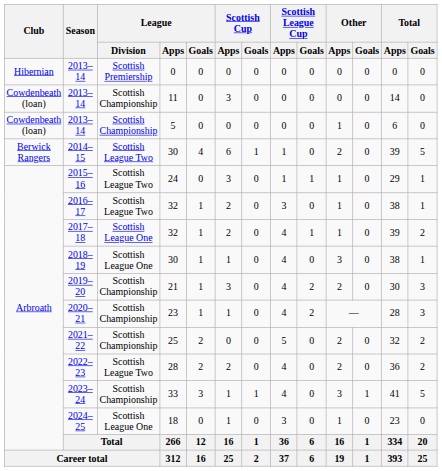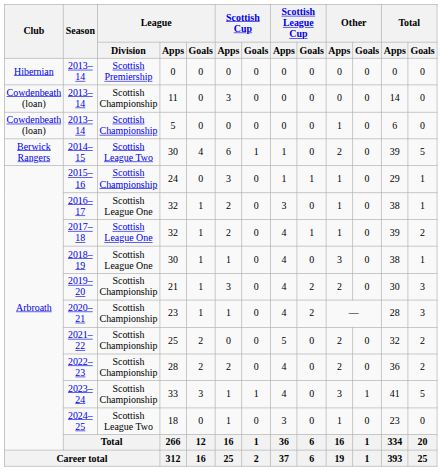2015–16 | League / Division: Scottish League Two -> Scottish Championship
2016–17 | League / Division: Scottish League Two -> Scottish League One
2022–23 | League / Division: Scottish League Two -> Scottish Championship
2024–25 | League / Division: Scottish League One -> Scottish League Two
